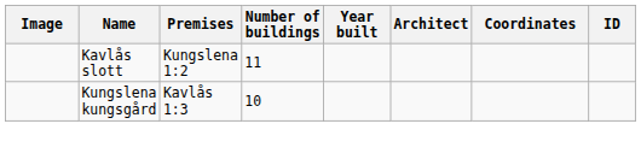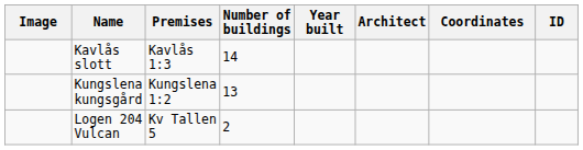Kavlås slott | Premises: Kungslena 1:2 -> Kavlås 1:3
Kavlås slott | Number of buildings: 11 -> 14
Kungslena kungsgård | Premises: Kavlås 1:3 -> Kungslena 1:2
Kungslena kungsgård | Number of buildings: 10 -> 13
+ row: Logen 204 Vulcan | Kv Tallen 5 | 2
